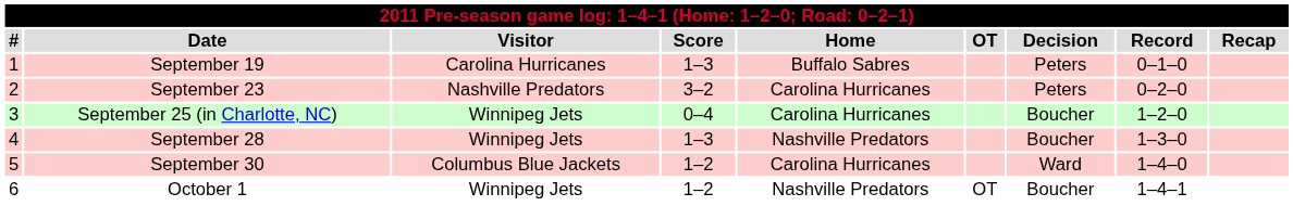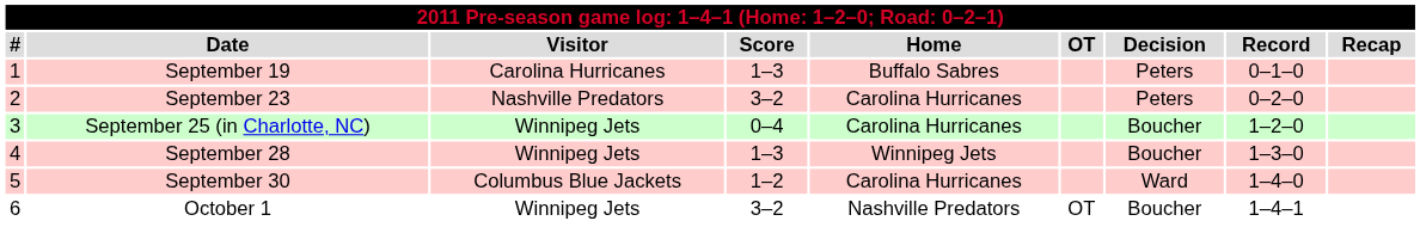September 28 | Home: Nashville Predators -> Winnipeg Jets
October 1 | Score: 1–2 -> 3–2
